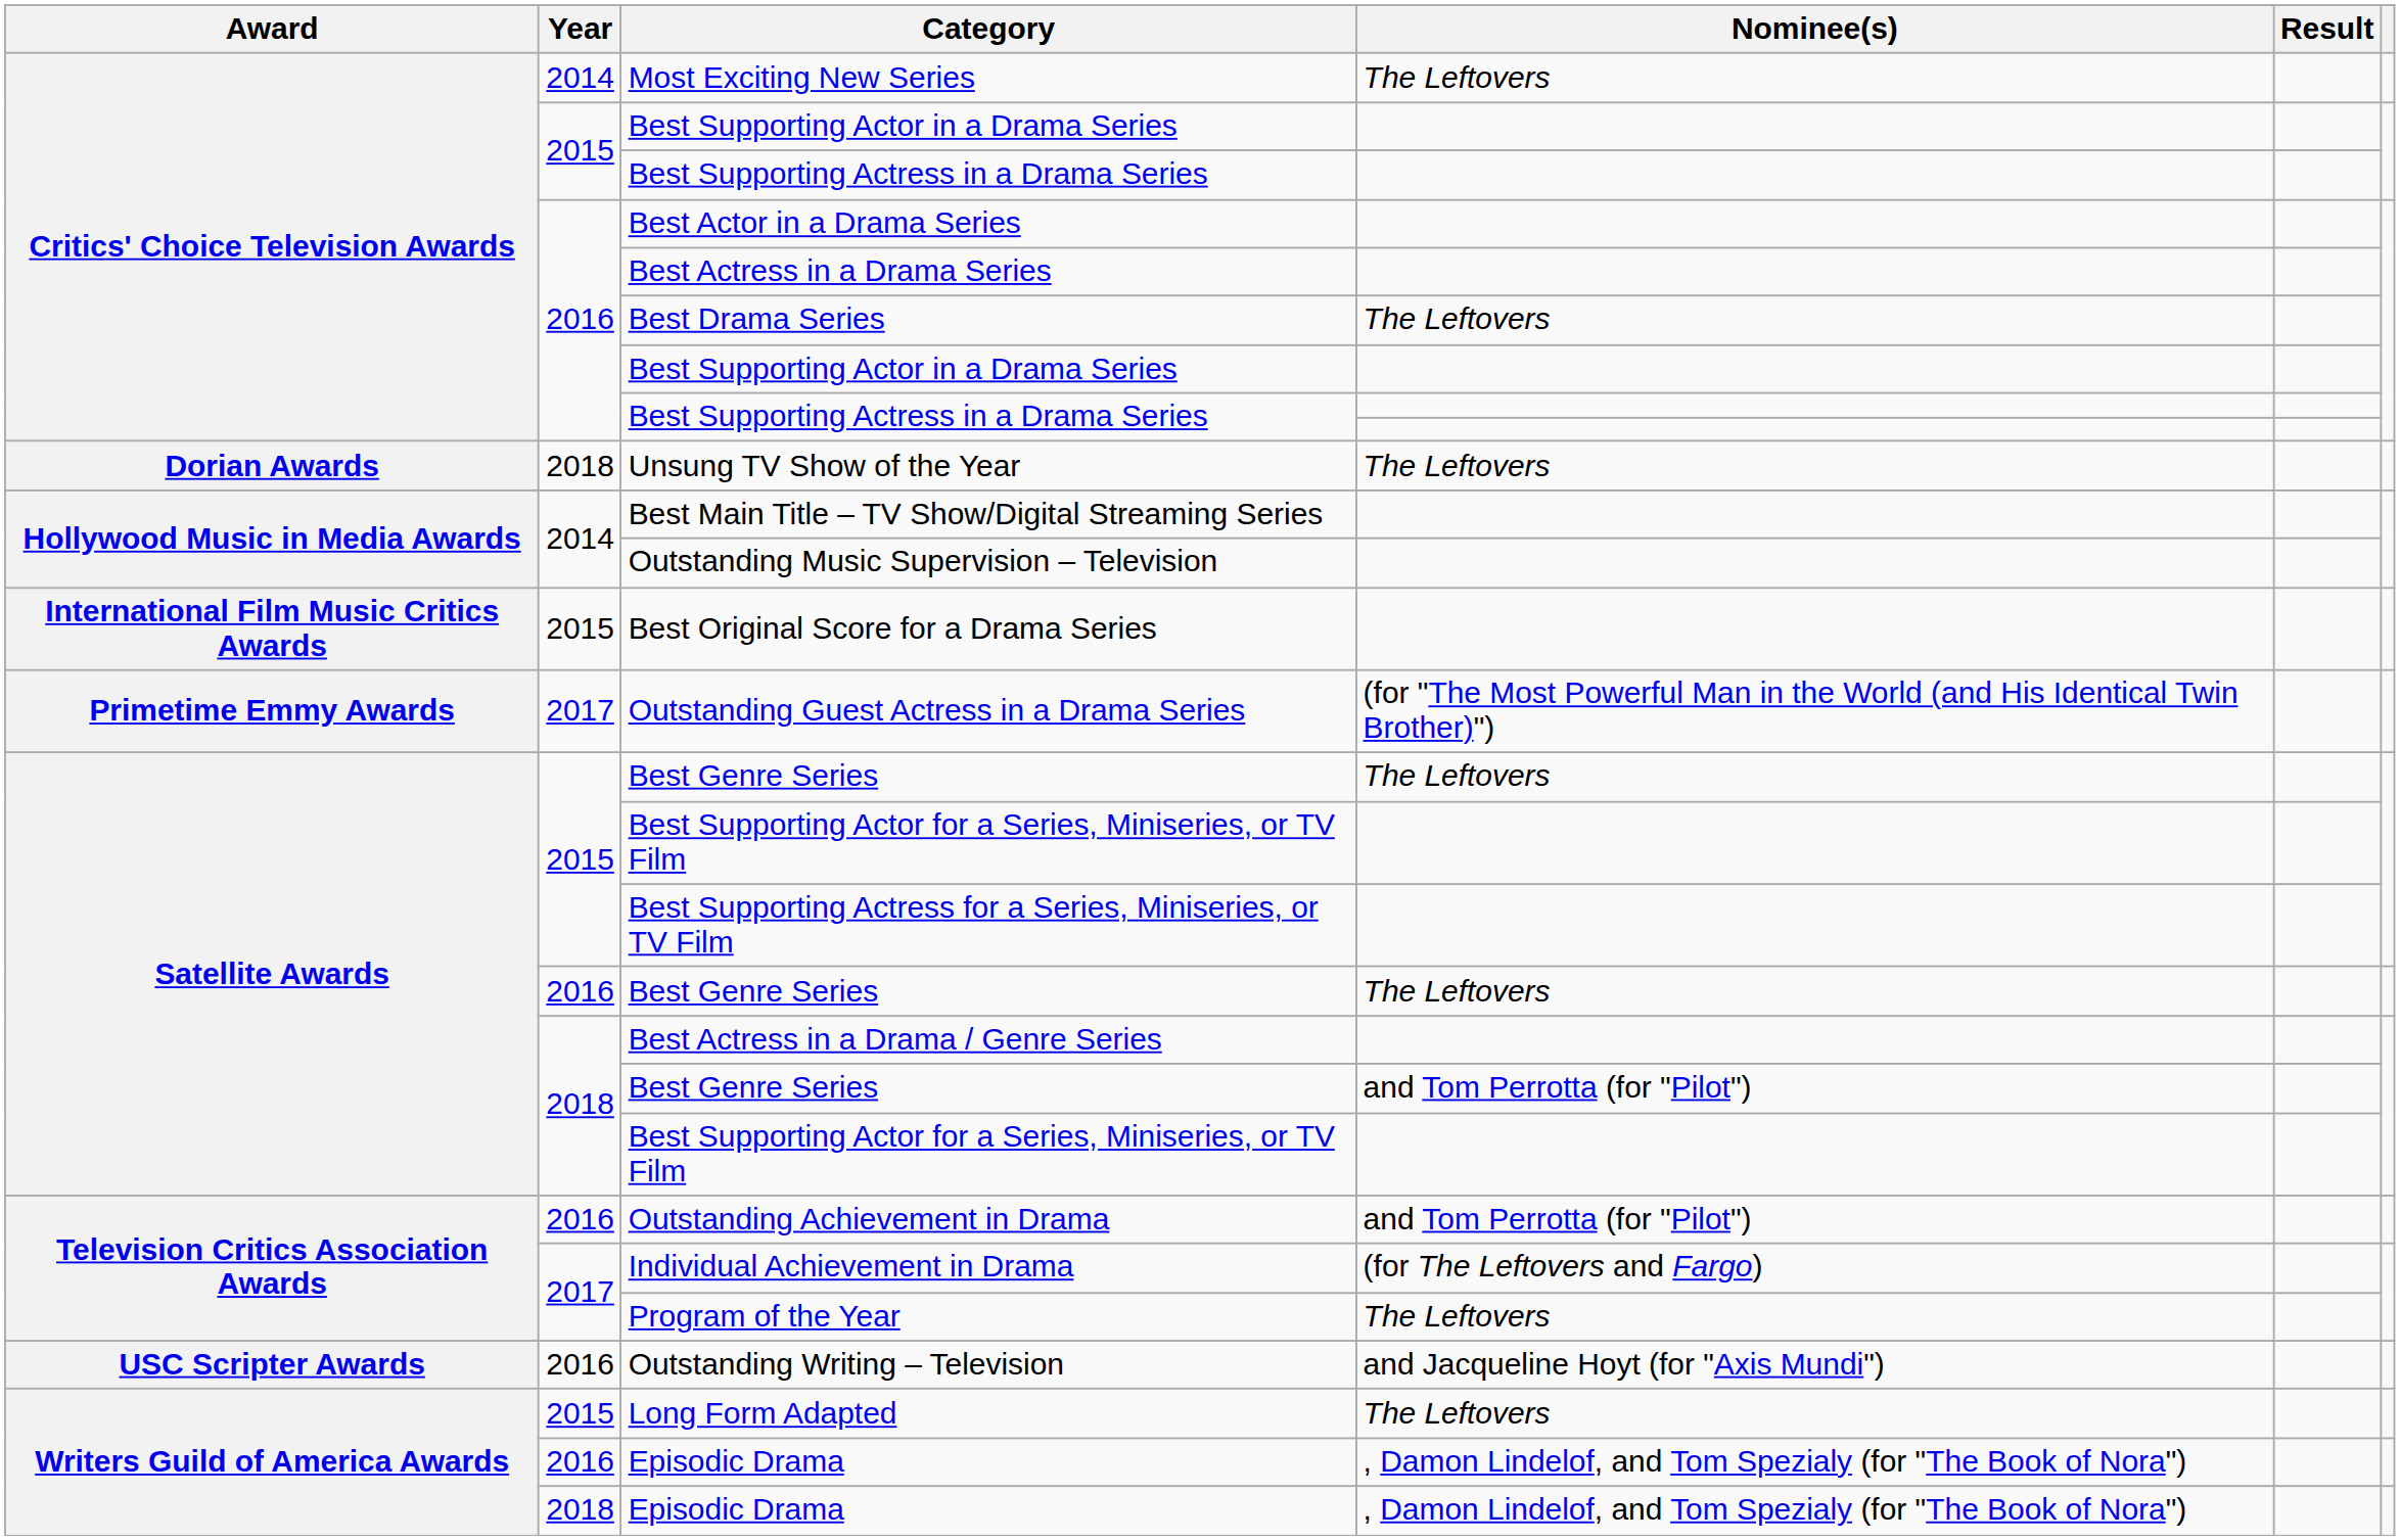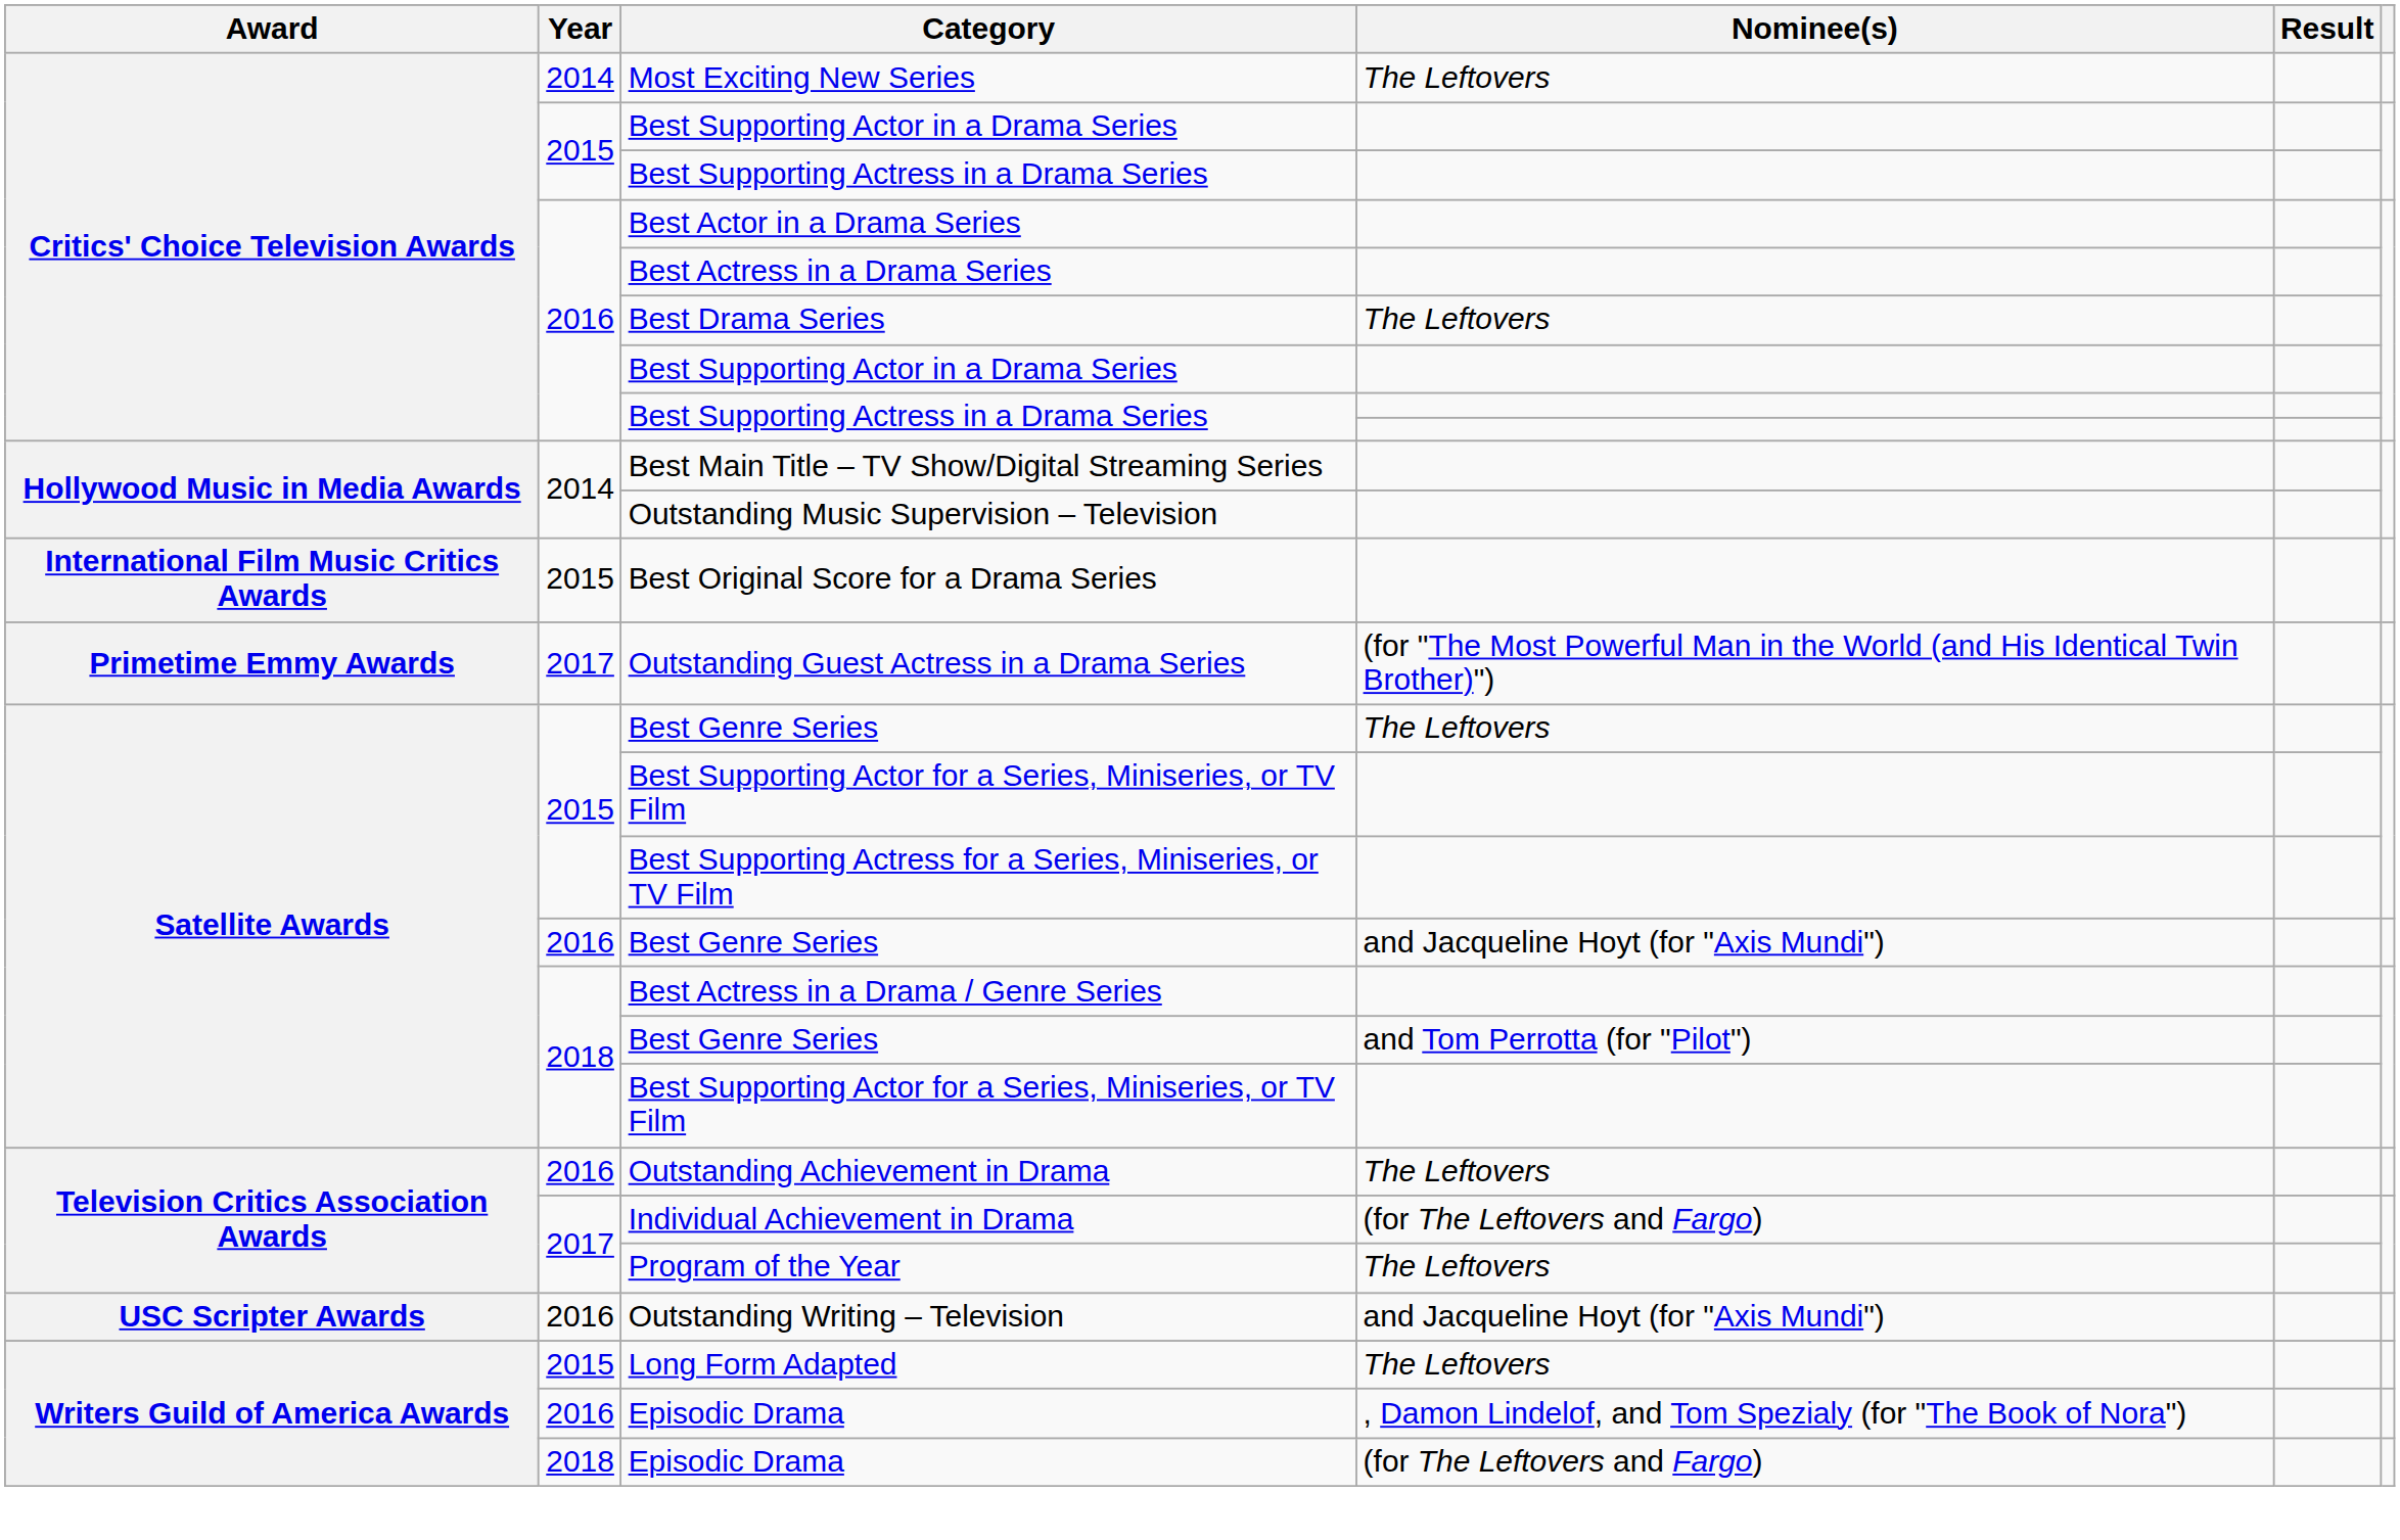- row: Dorian Awards | 2018 | Unsung TV Show of the Year | The Leftovers
2016 / Best Genre Series | Nominee(s): The Leftovers -> and Jacqueline Hoyt (for "Axis Mundi")
Outstanding Achievement in Drama | Nominee(s): and Tom Perrotta (for "Pilot") -> The Leftovers
2018 / Episodic Drama | Nominee(s): , Damon Lindelof, and Tom Spezialy (for "The Book of Nora") -> (for The Leftovers and Fargo)
